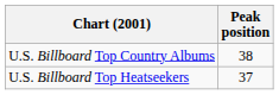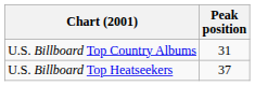U.S. Billboard Top Country Albums | Peak position: 38 -> 31
